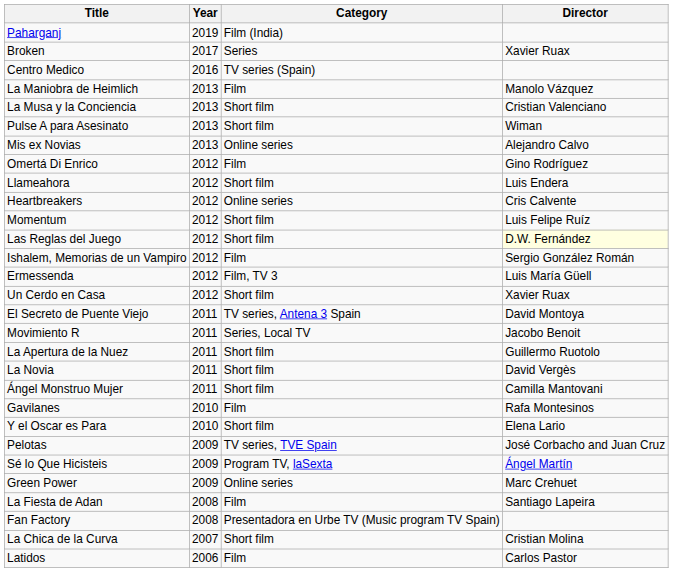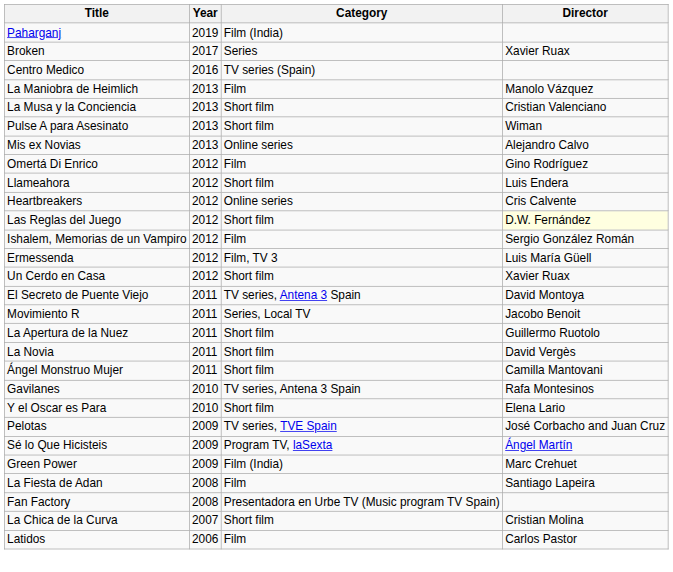- row: Momentum | 2012 | Short film | Luis Felipe Ruíz
Gavilanes | Category: Film -> TV series, Antena 3 Spain
Green Power | Category: Online series -> Film (India)
